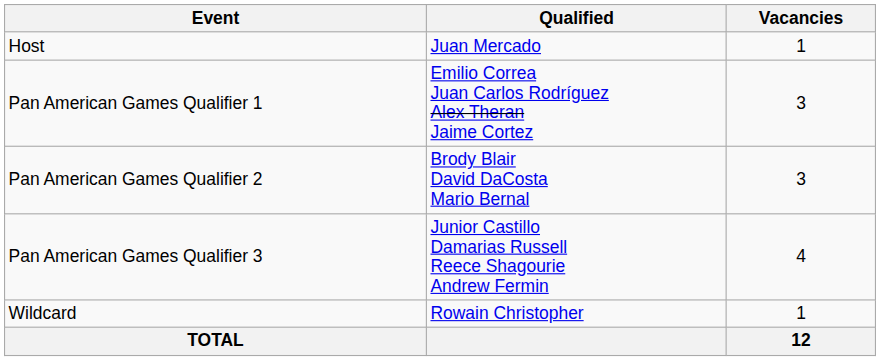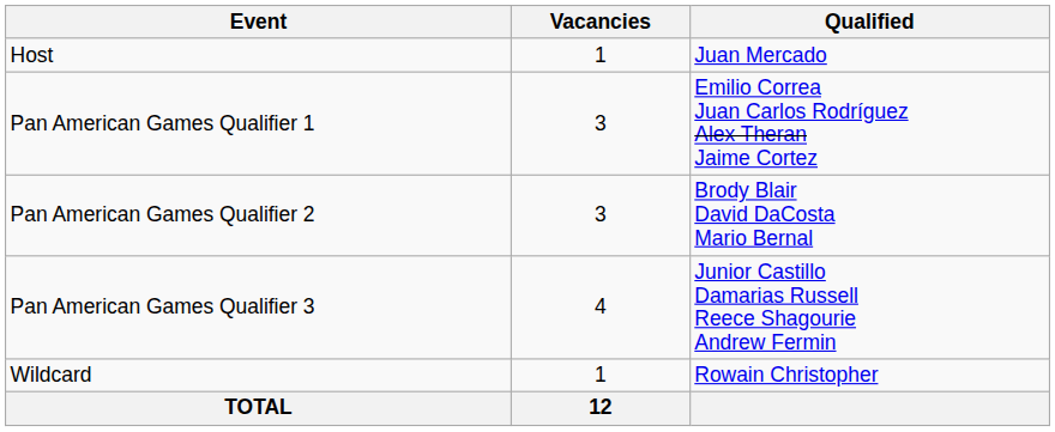columns swapped: Vacancies <-> Qualified
